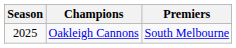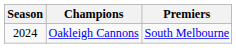Oakleigh Cannons | Season: 2025 -> 2024
